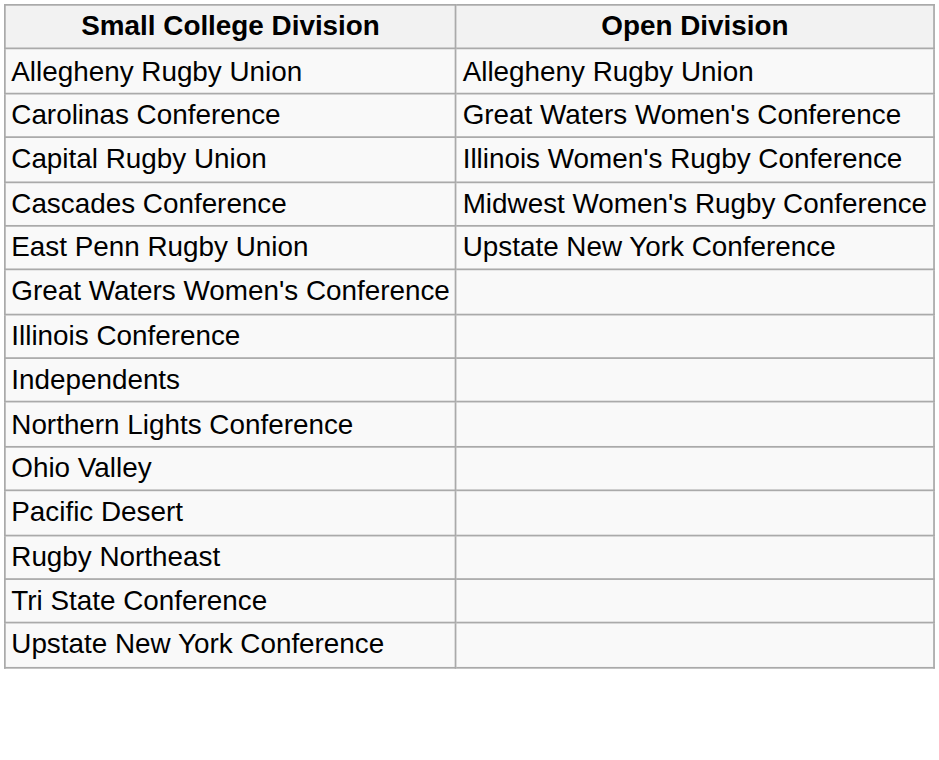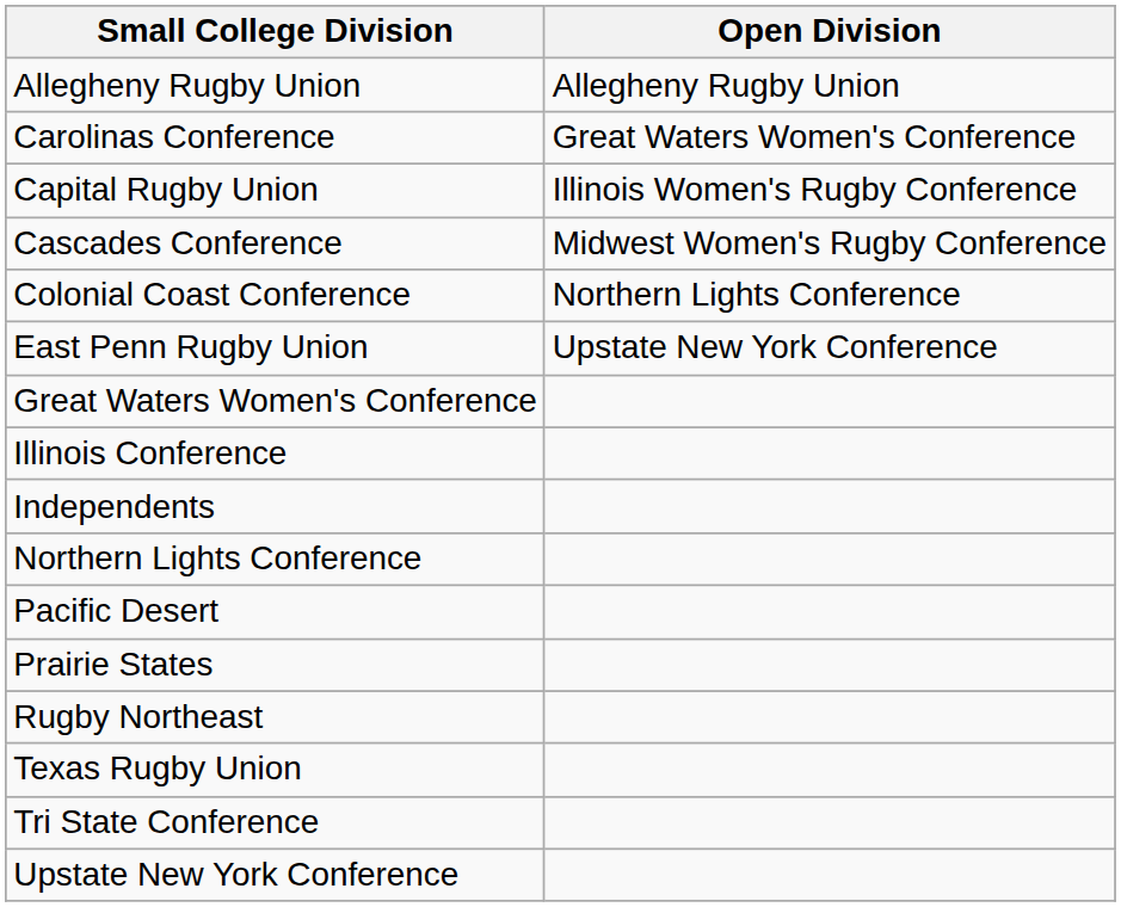+ row: Colonial Coast Conference | Northern Lights Conference
- row: Ohio Valley
+ row: Prairie States
+ row: Texas Rugby Union
